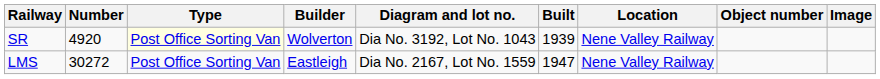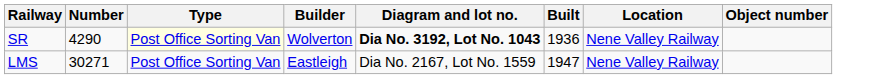- column: Image
SR | Number: 4920 -> 4290
SR | Diagram and lot no.: normal -> bold
SR | Built: 1939 -> 1936
LMS | Number: 30272 -> 30271
